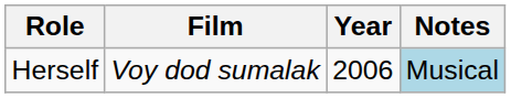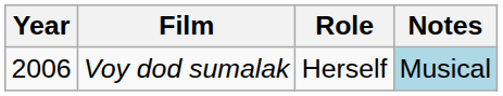columns swapped: Year <-> Role
